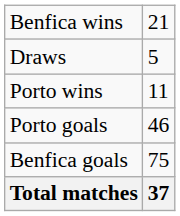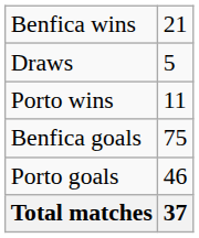rows swapped: Benfica goals <-> Porto goals
